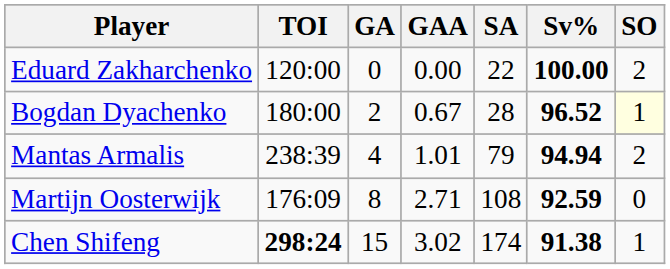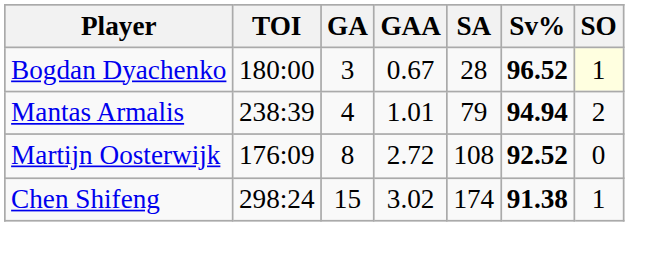- row: Eduard Zakharchenko | 120:00 | 0 | 0.00 | 22 | 100.00 | 2
Bogdan Dyachenko | GA: 2 -> 3
Martijn Oosterwijk | GAA: 2.71 -> 2.72
Martijn Oosterwijk | Sv%: 92.59 -> 92.52
Chen Shifeng | TOI: bold -> normal
